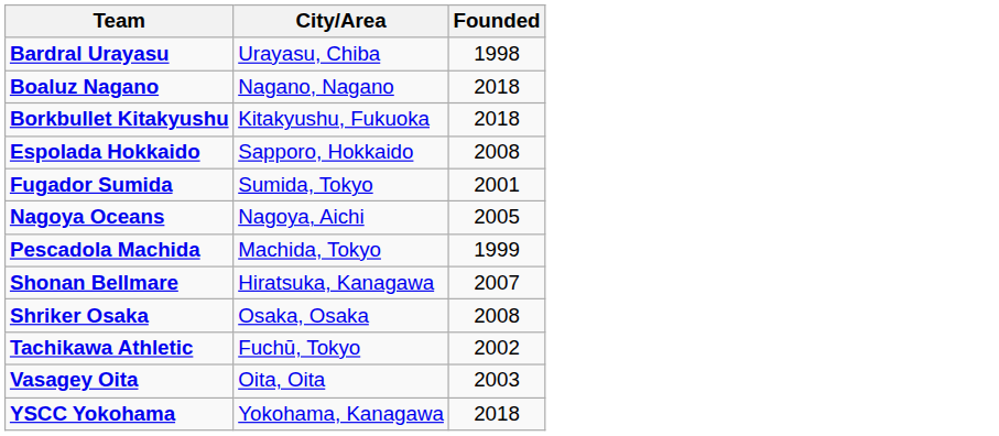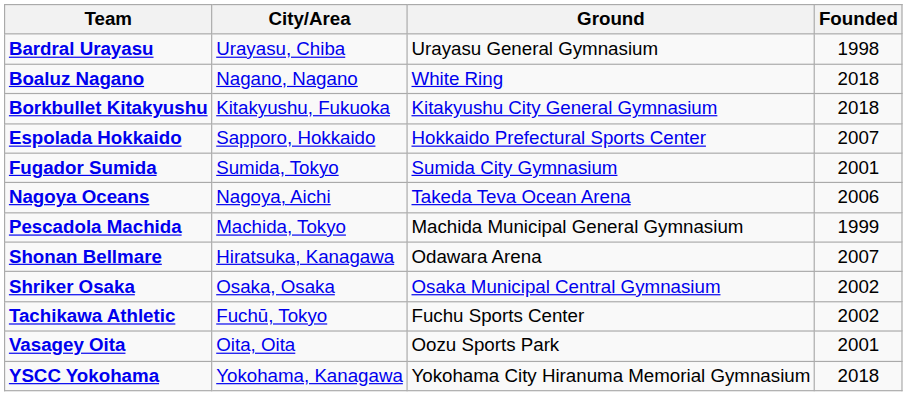+ column: Ground | Urayasu General Gymnasium | White Ring | Kitakyushu City General Gymnasium | Hokkaido Prefectural Sports Center | Sumida City Gymnasium | Takeda Teva Ocean Arena | Machida Municipal General Gymnasium | Odawara Arena | Osaka Municipal Central Gymnasium | Fuchu Sports Center | Oozu Sports Park | Yokohama City Hiranuma Memorial Gymnasium
Espolada Hokkaido | Founded: 2008 -> 2007
Nagoya Oceans | Founded: 2005 -> 2006
Shriker Osaka | Founded: 2008 -> 2002
Vasagey Oita | Founded: 2003 -> 2001
